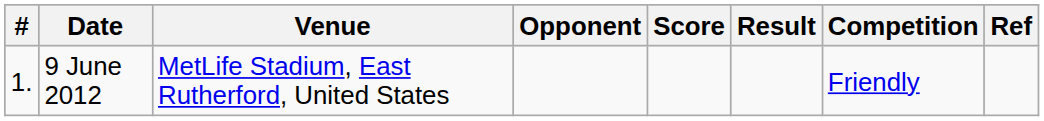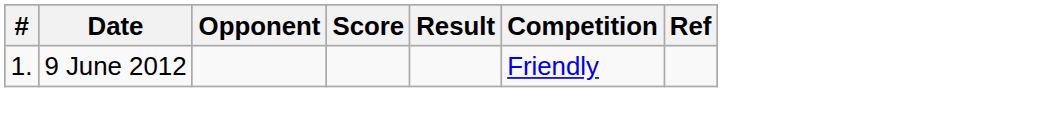- column: Venue | MetLife Stadium, East Rutherford, United States
